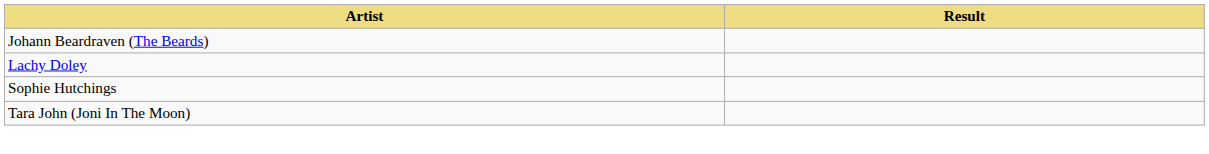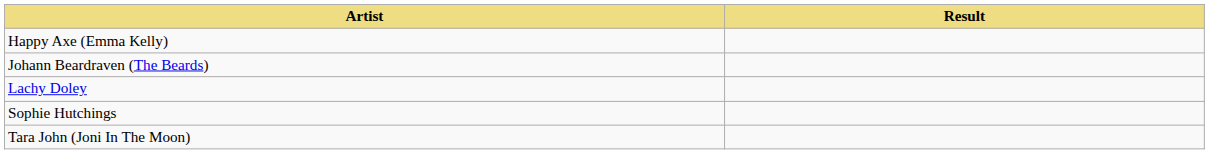+ row: Happy Axe (Emma Kelly)
